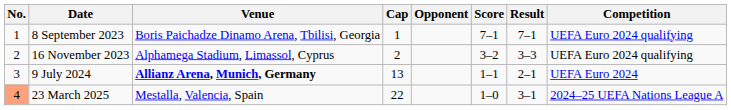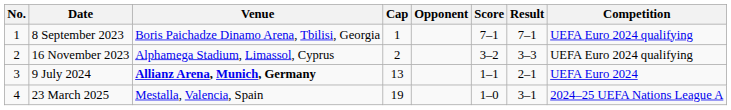23 March 2025 | No.: lightsalmon background -> no background
23 March 2025 | Cap: 22 -> 19
